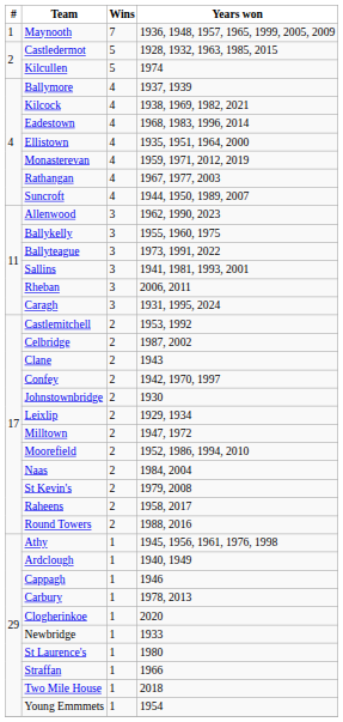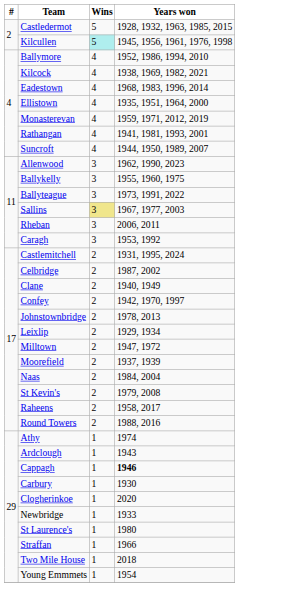- row: 1 | Maynooth | 7 | 1936, 1948, 1957, 1965, 1999, 2005, 2009
Kilcullen | Wins: no background -> paleturquoise background
Kilcullen | Years won: 1974 -> 1945, 1956, 1961, 1976, 1998
Ballymore | Years won: 1937, 1939 -> 1952, 1986, 1994, 2010
Rathangan | Years won: 1967, 1977, 2003 -> 1941, 1981, 1993, 2001
Sallins | Wins: no background -> khaki background
Sallins | Years won: 1941, 1981, 1993, 2001 -> 1967, 1977, 2003
Caragh | Years won: 1931, 1995, 2024 -> 1953, 1992
Castlemitchell | Years won: 1953, 1992 -> 1931, 1995, 2024
Clane | Years won: 1943 -> 1940, 1949
Johnstownbridge | Years won: 1930 -> 1978, 2013
Moorefield | Years won: 1952, 1986, 1994, 2010 -> 1937, 1939
Athy | Years won: 1945, 1956, 1961, 1976, 1998 -> 1974
Ardclough | Years won: 1940, 1949 -> 1943
Cappagh | Years won: normal -> bold
Carbury | Years won: 1978, 2013 -> 1930
